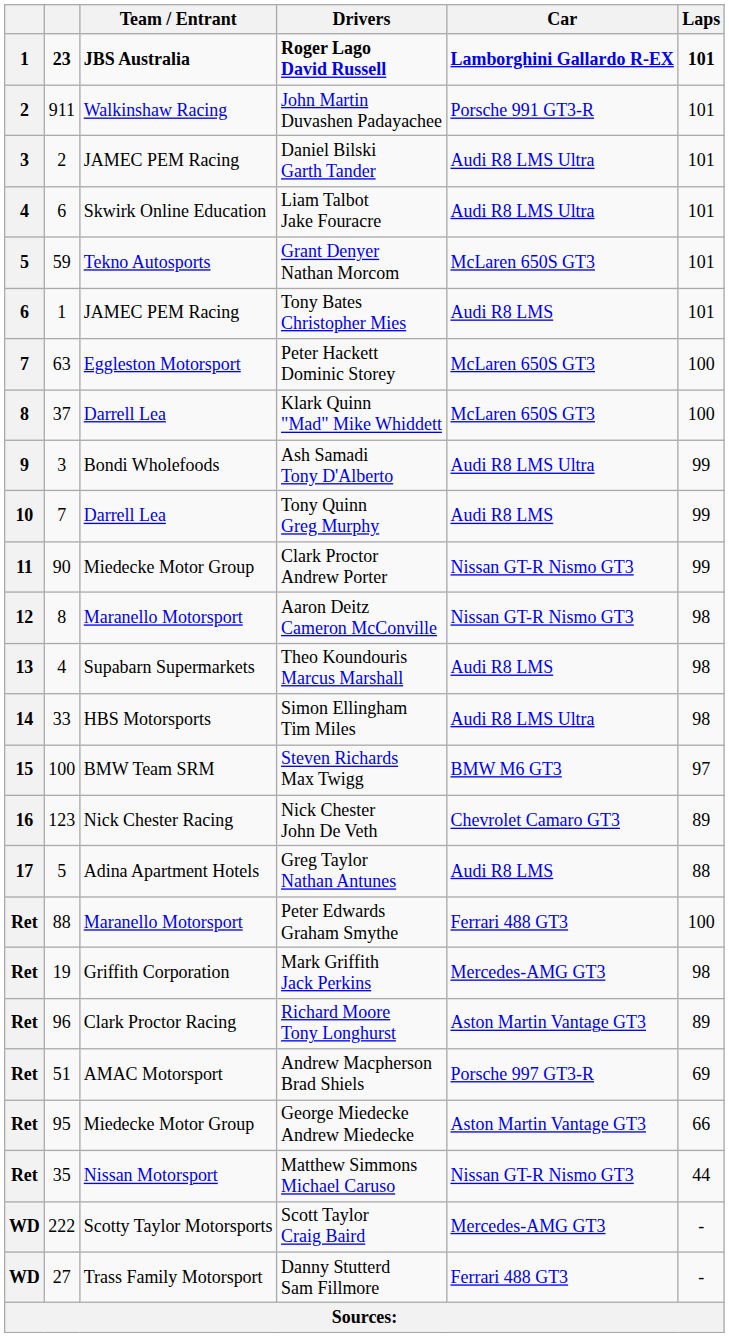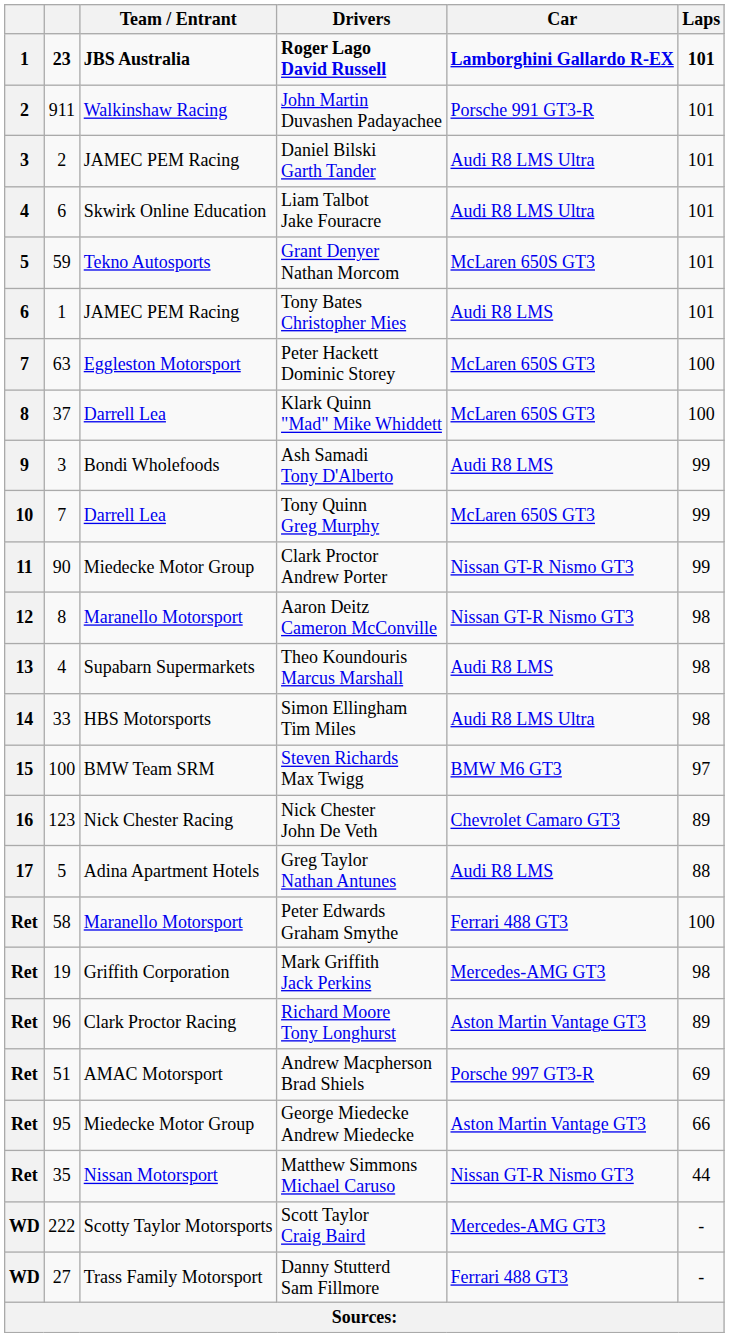Ash Samadi Tony D'Alberto | Car: Audi R8 LMS Ultra -> Audi R8 LMS
Tony Quinn Greg Murphy | Car: Audi R8 LMS -> McLaren 650S GT3
Peter Edwards Graham Smythe | column 2: 88 -> 58
